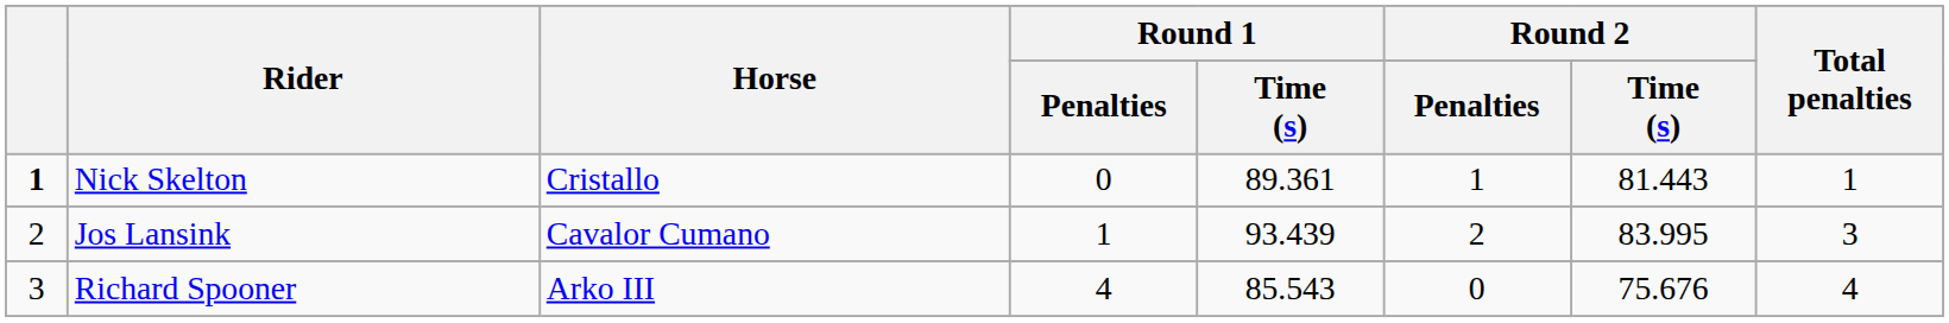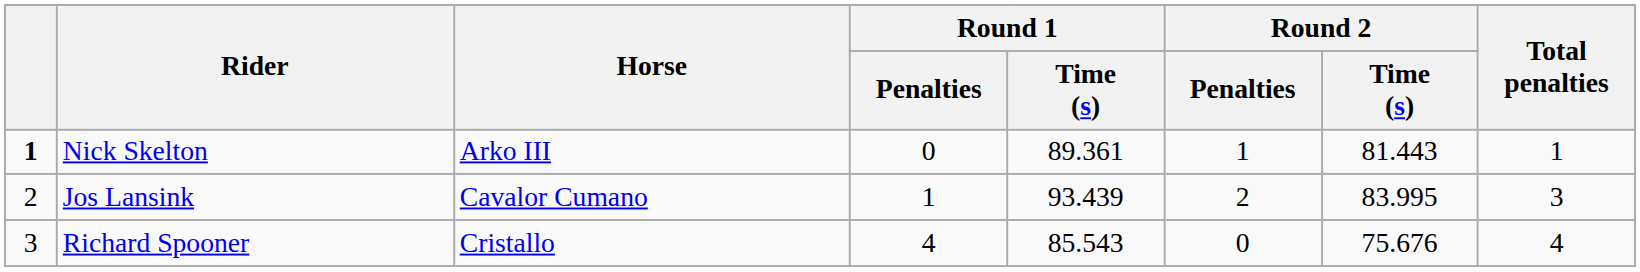Nick Skelton | Horse: Cristallo -> Arko III
Richard Spooner | Horse: Arko III -> Cristallo
